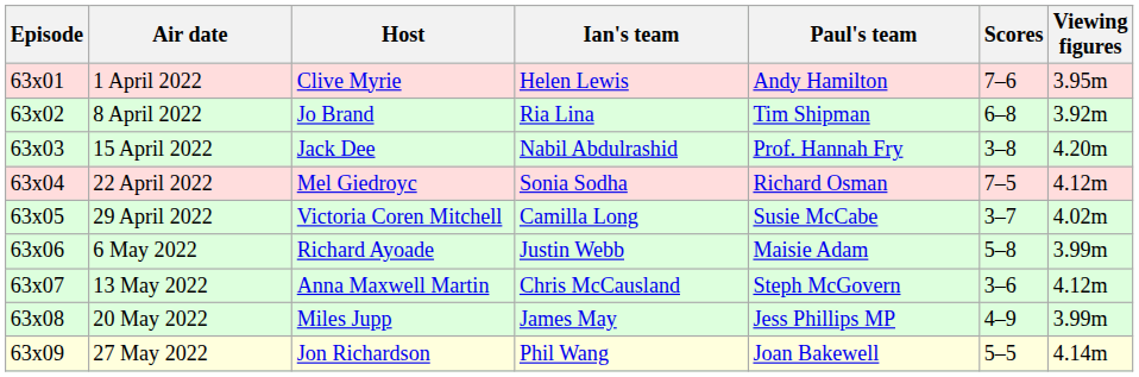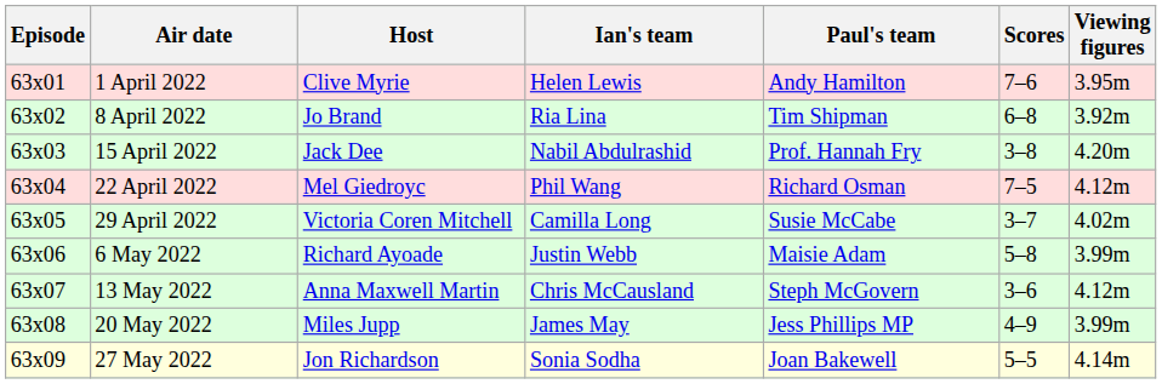22 April 2022 | Ian's team: Sonia Sodha -> Phil Wang
27 May 2022 | Ian's team: Phil Wang -> Sonia Sodha
